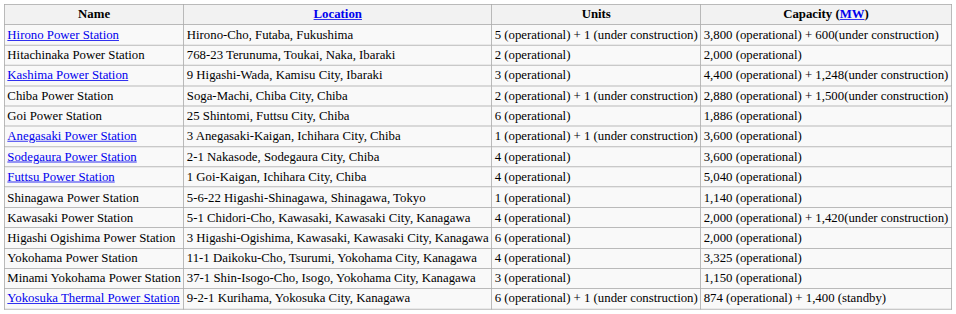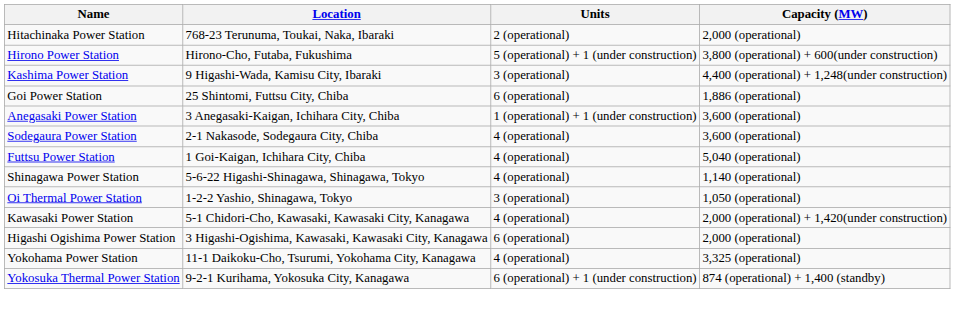rows swapped: Hirono Power Station <-> Hitachinaka Power Station
- row: Chiba Power Station | Soga-Machi, Chiba City, Chiba | 2 (operational) + 1 (under construction) | 2,880 (operational) + 1,500(under construction)
Shinagawa Power Station | Units: 1 (operational) -> 4 (operational)
+ row: Oi Thermal Power Station | 1-2-2 Yashio, Shinagawa, Tokyo | 3 (operational) | 1,050 (operational)
- row: Minami Yokohama Power Station | 37-1 Shin-Isogo-Cho, Isogo, Yokohama City, Kanagawa | 3 (operational) | 1,150 (operational)
